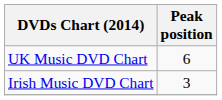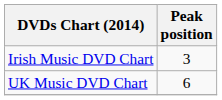rows swapped: Irish Music DVD Chart <-> UK Music DVD Chart
